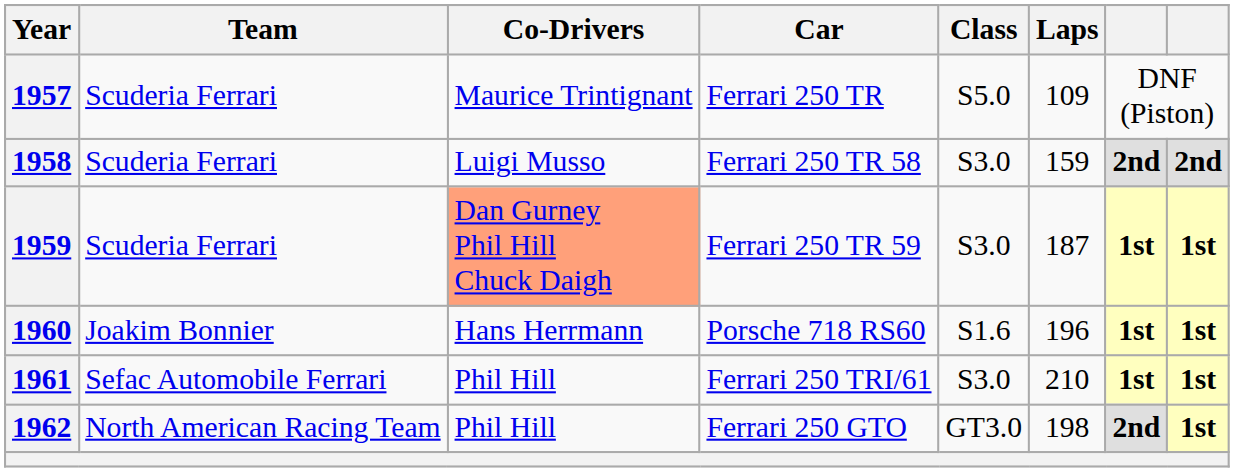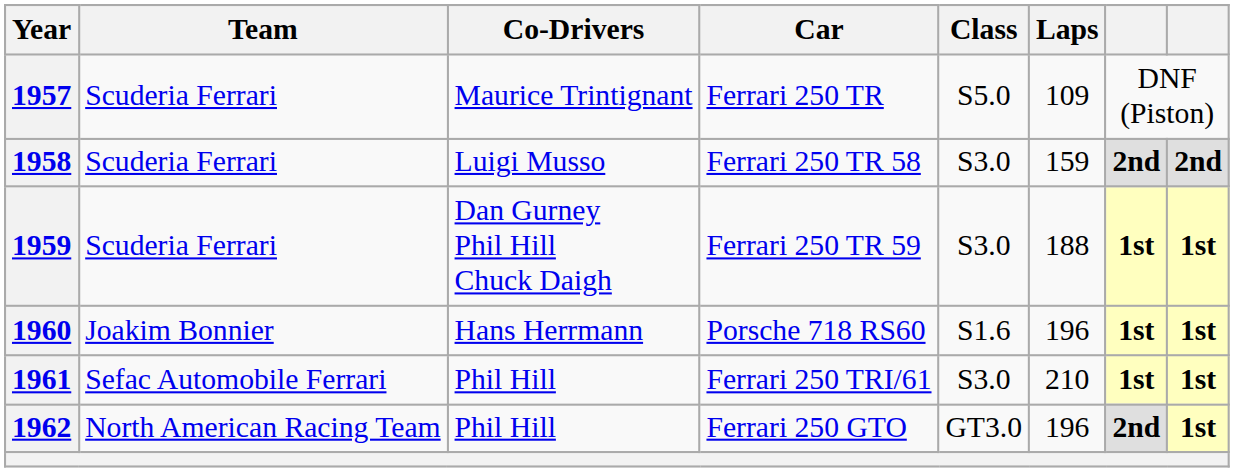1959 | Co-Drivers: lightsalmon background -> no background
1959 | Laps: 187 -> 188
1962 | Laps: 198 -> 196
